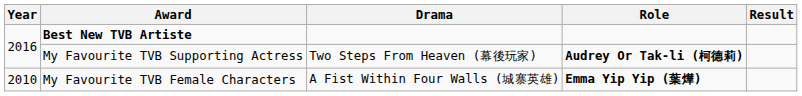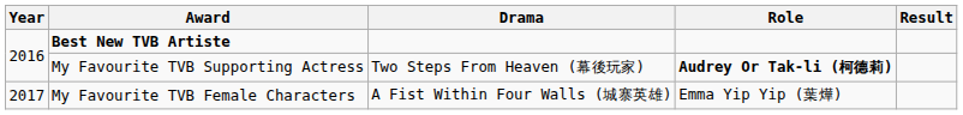My Favourite TVB Female Characters | Year: 2010 -> 2017
My Favourite TVB Female Characters | Role: bold -> normal
